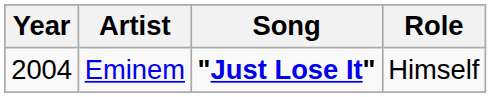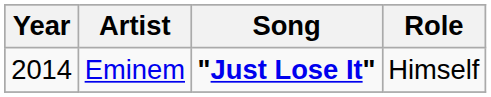Eminem | Year: 2004 -> 2014
